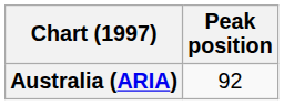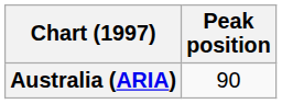Australia (ARIA) | Peak position: 92 -> 90
